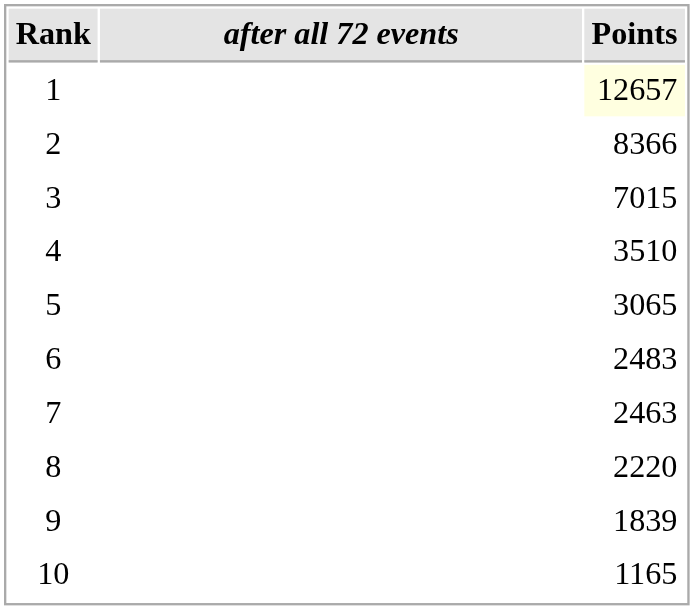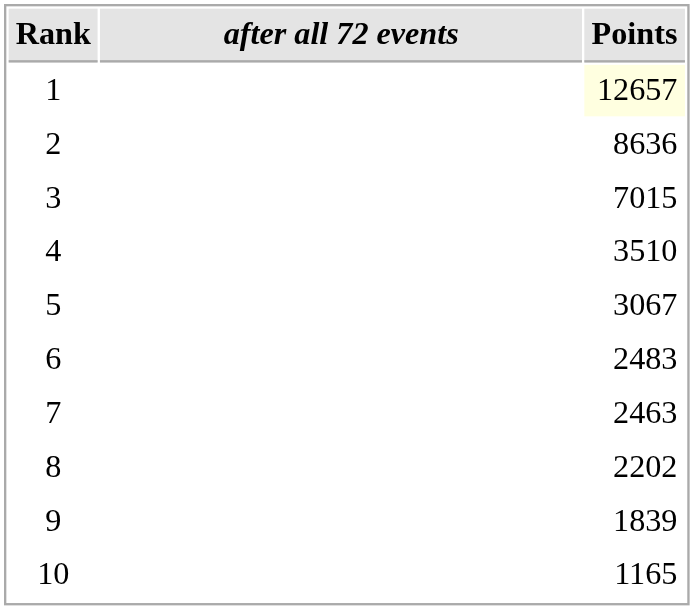2 | Points: 8366 -> 8636
5 | Points: 3065 -> 3067
8 | Points: 2220 -> 2202
